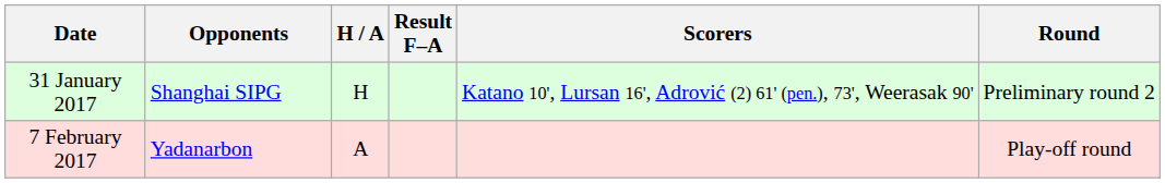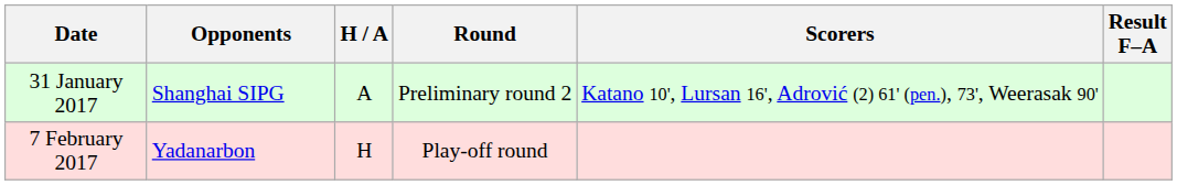columns swapped: Result F–A <-> Round
31 January 2017 | H / A: H -> A
7 February 2017 | H / A: A -> H
